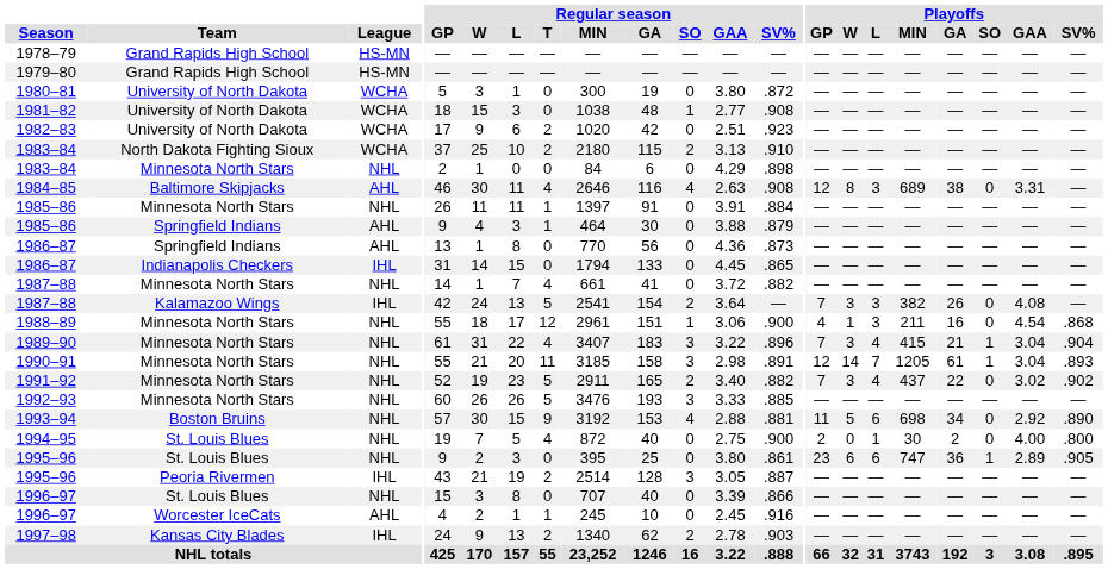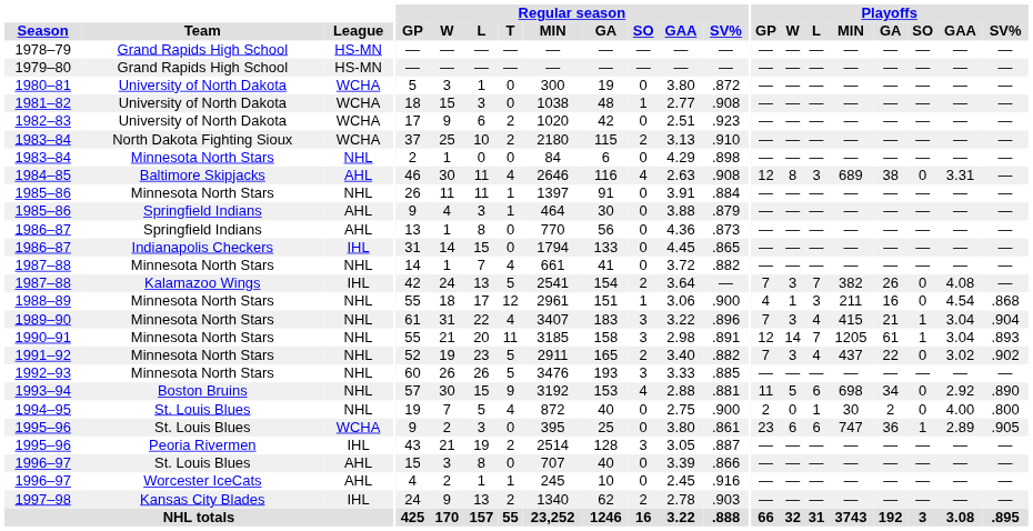1987–88 / Kalamazoo Wings | Playoffs / L: 3 -> 7
1995–96 / St. Louis Blues | League: NHL -> WCHA
1996–97 / St. Louis Blues | League: NHL -> AHL
